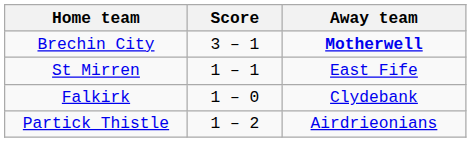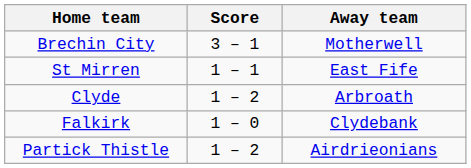Brechin City | Away team: bold -> normal
+ row: Clyde | 1 – 2 | Arbroath
